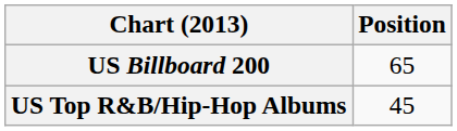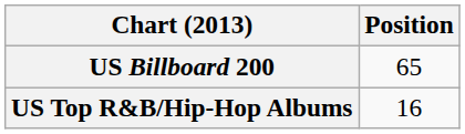US Top R&B/Hip-Hop Albums | Position: 45 -> 16
